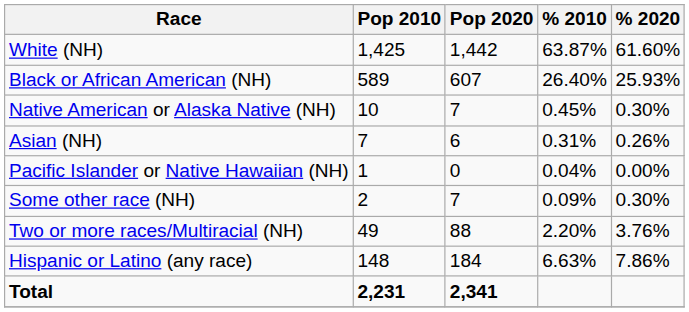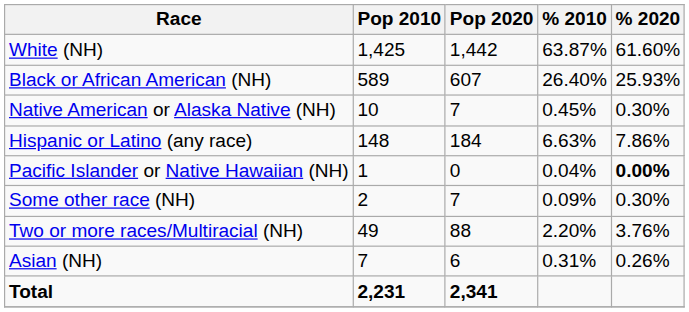rows swapped: Asian (NH) <-> Hispanic or Latino (any race)
Pacific Islander or Native Hawaiian (NH) | % 2020: normal -> bold
